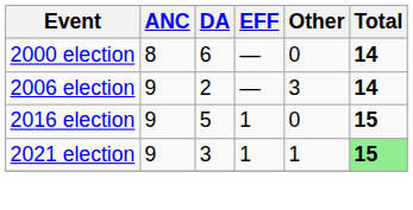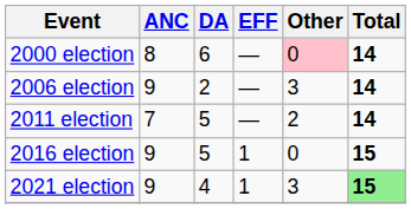2000 election | Other: no background -> pink background
+ row: 2011 election | 7 | 5 | — | 2 | 14
2021 election | DA: 3 -> 4
2021 election | Other: 1 -> 3
